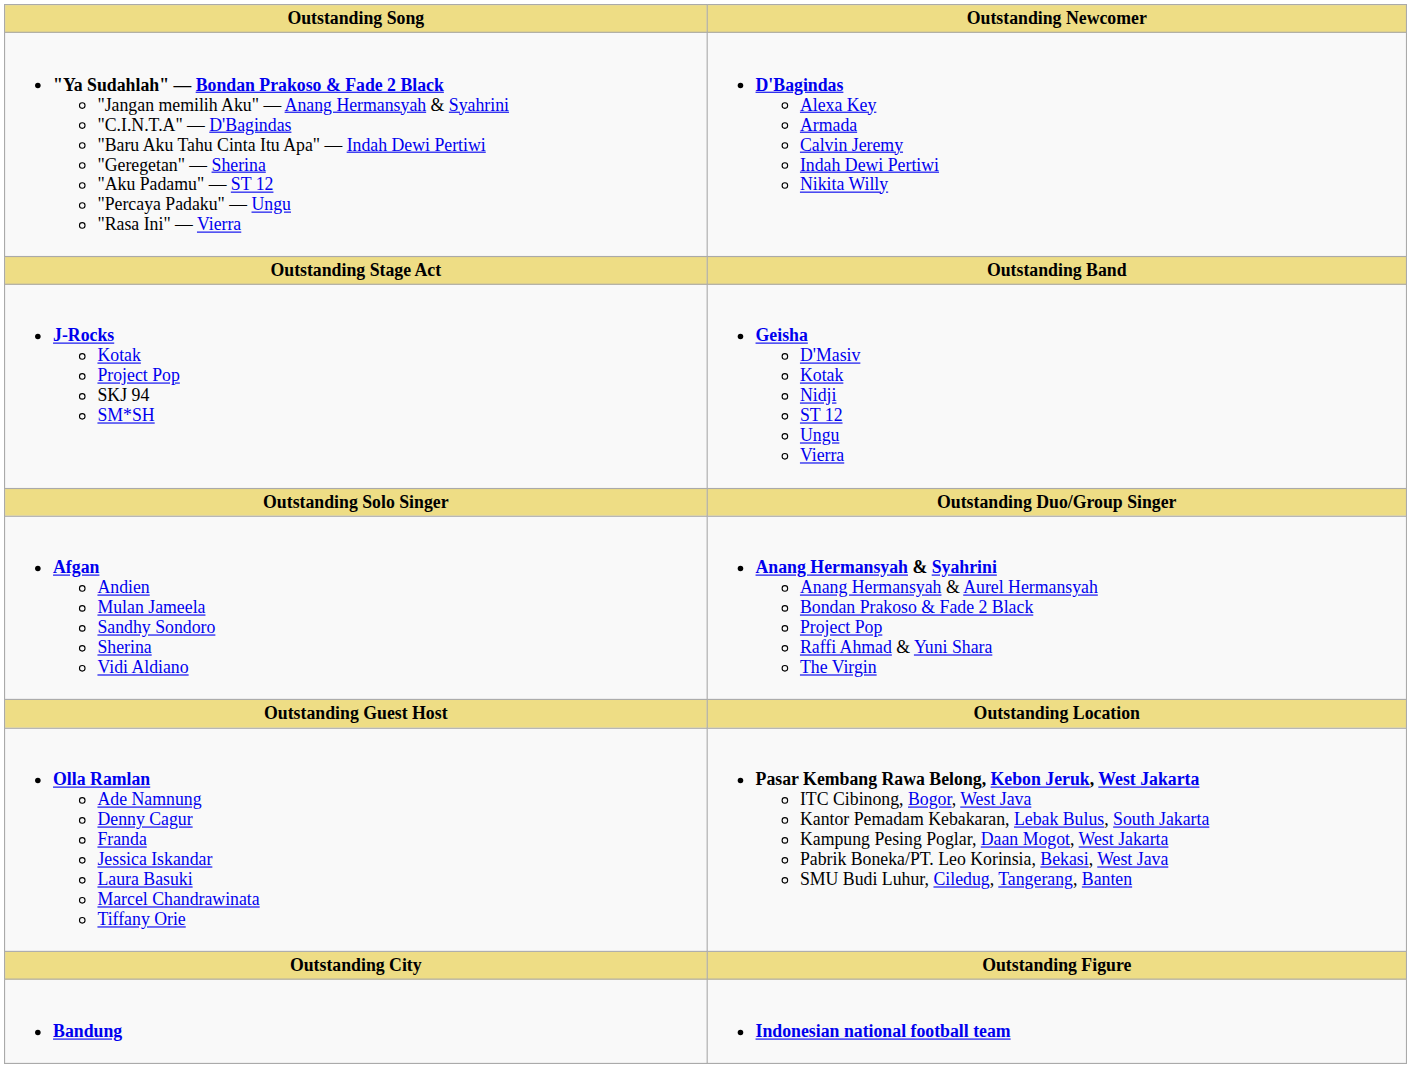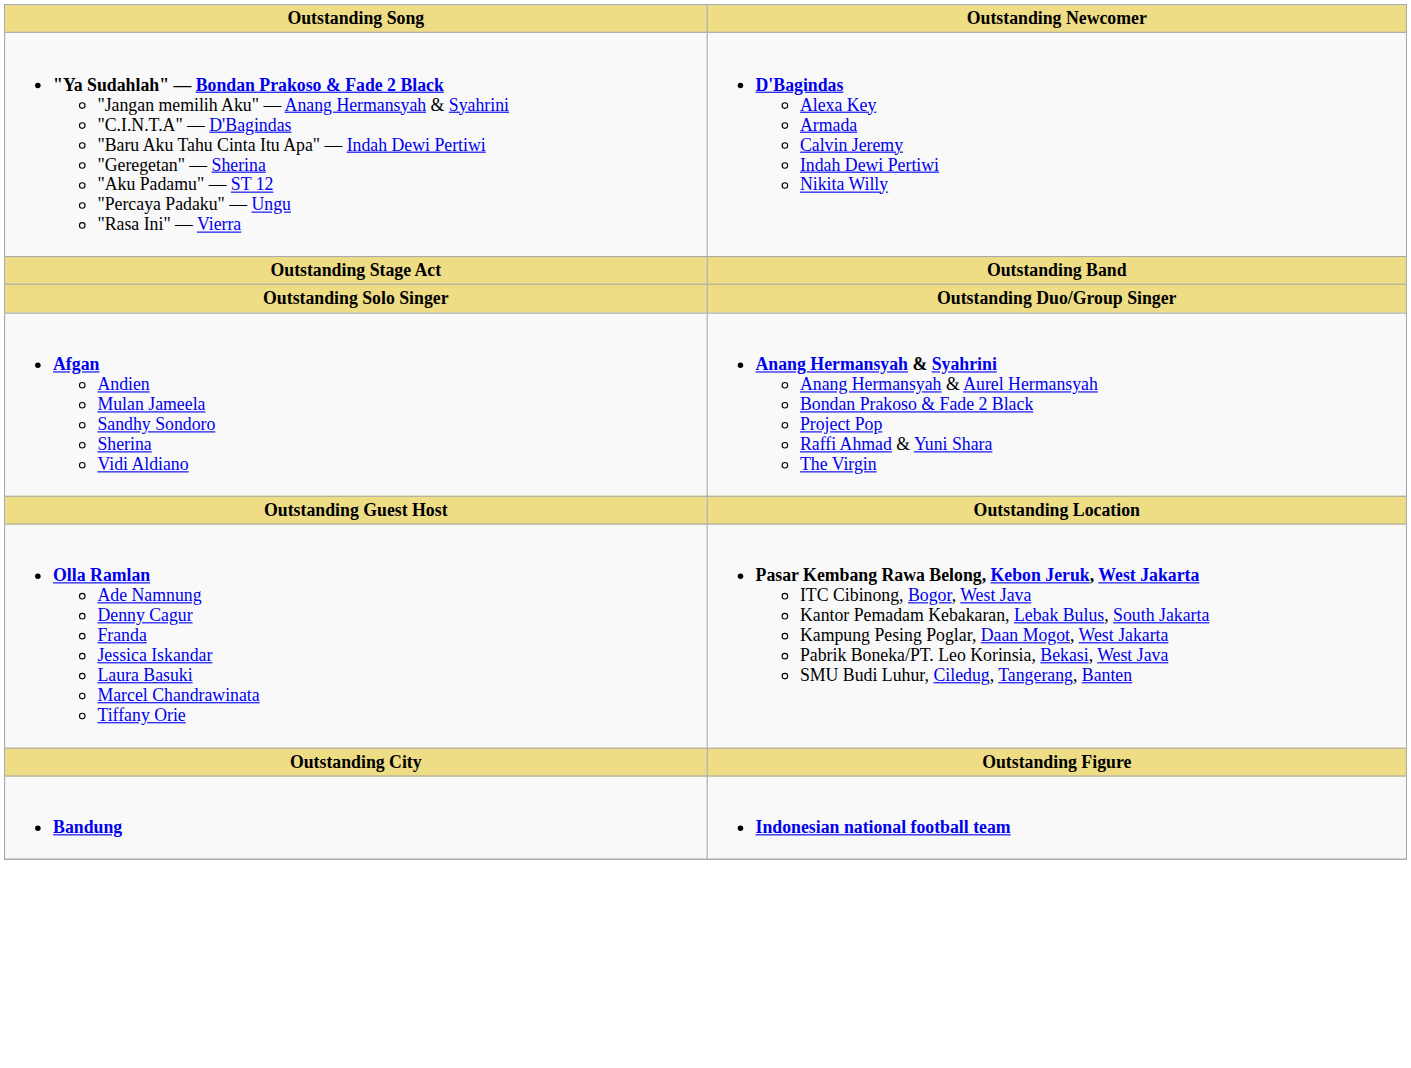- row: J-Rocks Kotak Project Pop SKJ 94 SM*SH | Geisha D'Masiv Kotak Nidji ST 12 Ungu Vierra
